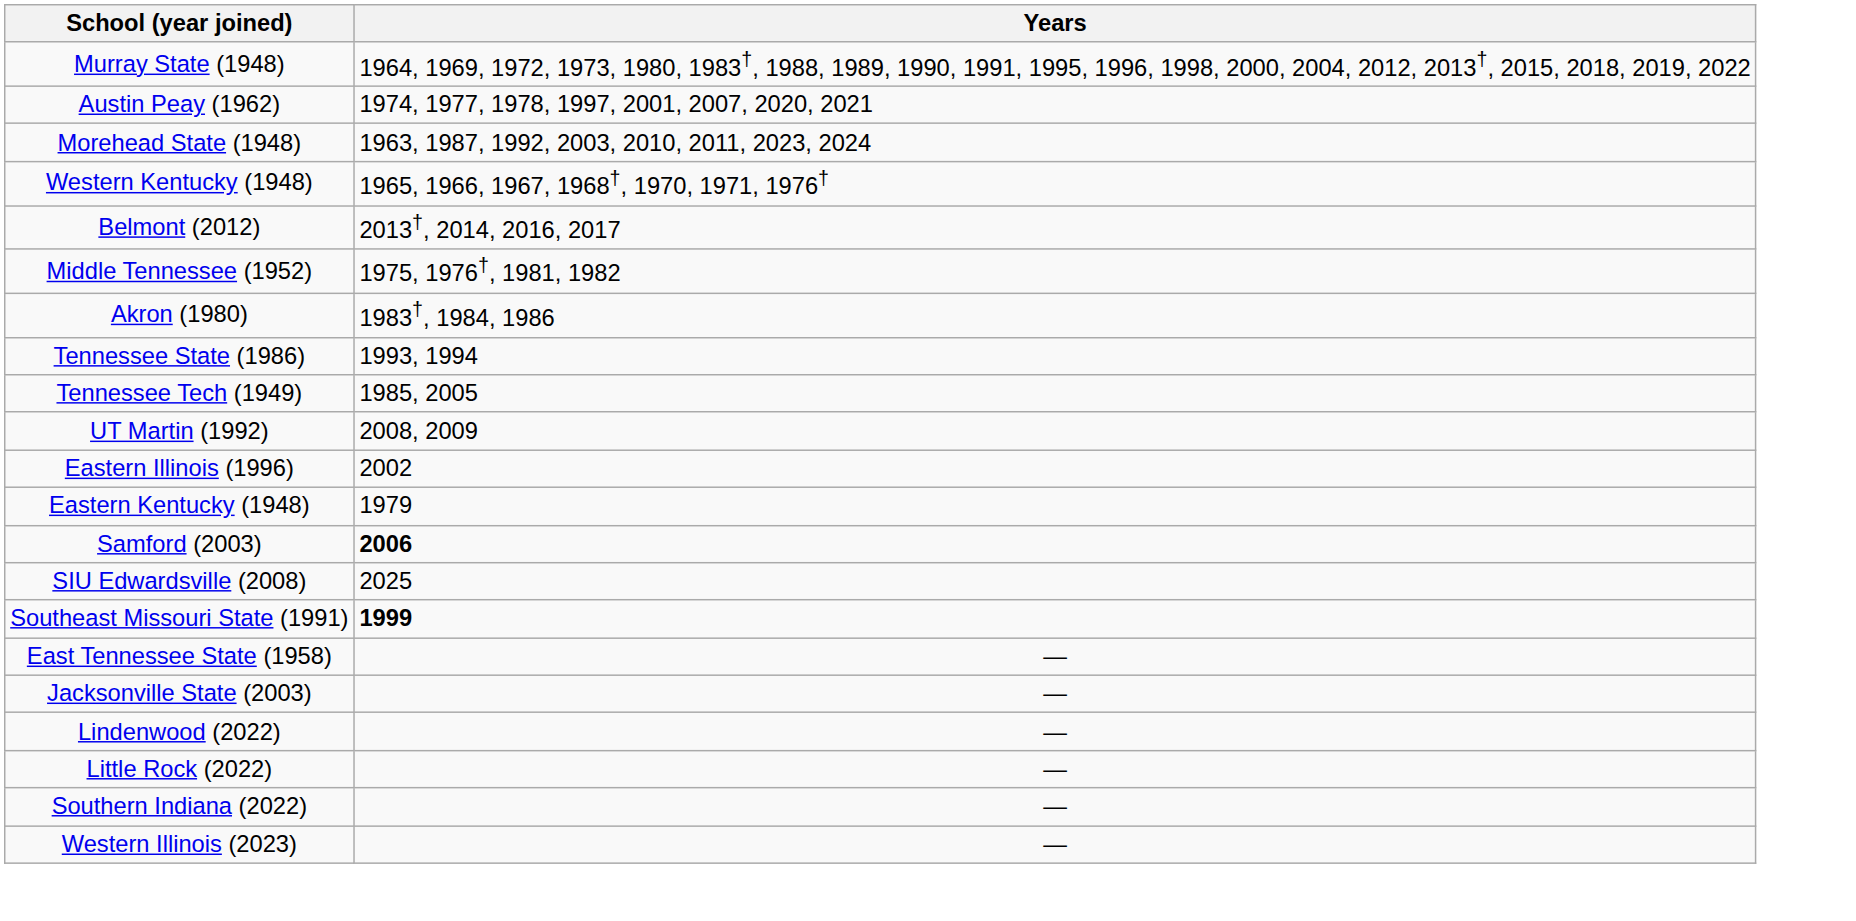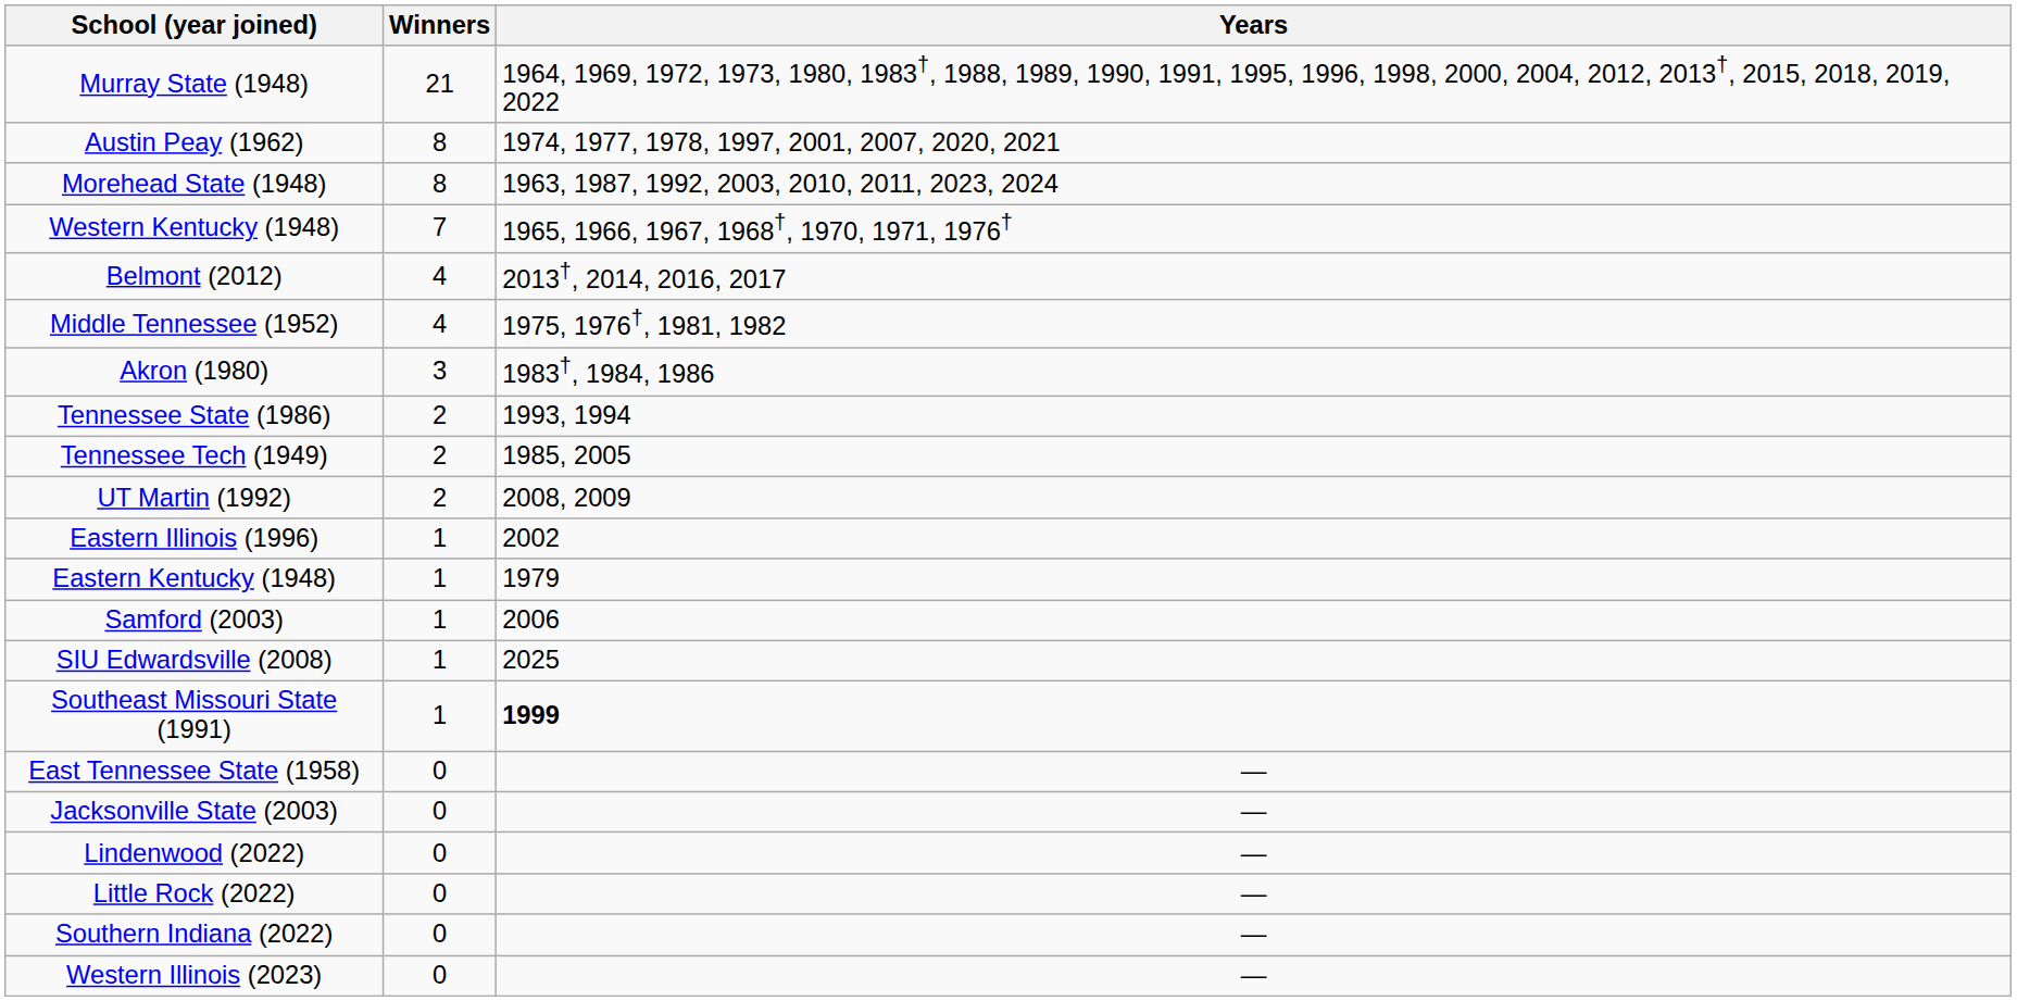+ column: Winners | 21 | 8 | 8 | 7 | 4 | 4 | 3 | 2 | 2 | 2 | 1 | 1 | 1 | 1 | 1 | 0 | 0 | 0 | 0 | 0 | 0
Samford (2003) | Years: bold -> normal
